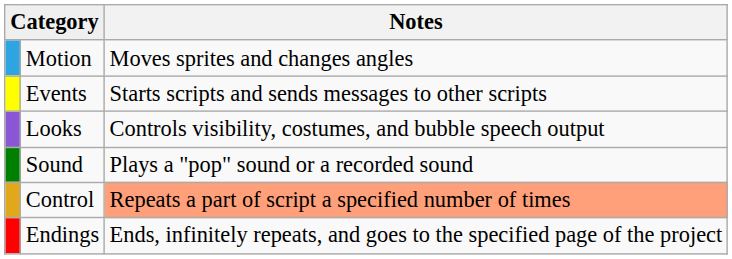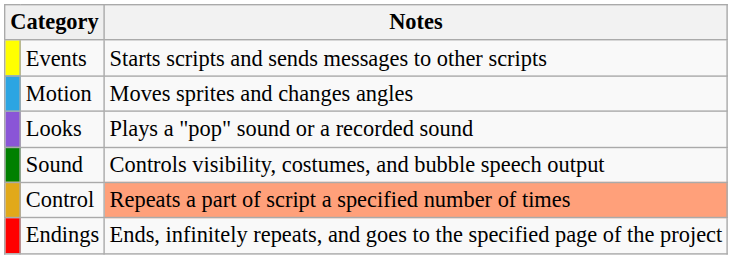rows swapped: Events <-> Motion
Looks | Notes: Controls visibility, costumes, and bubble speech output -> Plays a "pop" sound or a recorded sound
Sound | Notes: Plays a "pop" sound or a recorded sound -> Controls visibility, costumes, and bubble speech output
